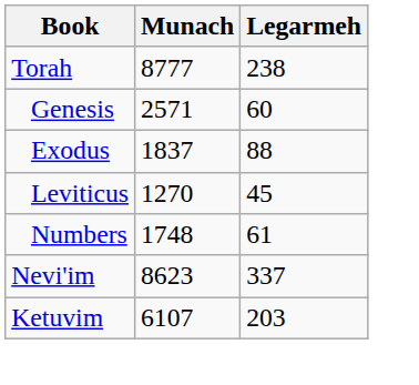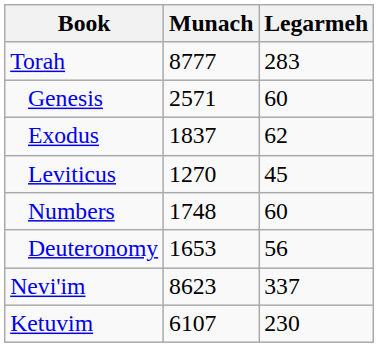Torah | Legarmeh: 238 -> 283
Exodus | Legarmeh: 88 -> 62
Numbers | Legarmeh: 61 -> 60
+ row: Deuteronomy | 1653 | 56
Ketuvim | Legarmeh: 203 -> 230
